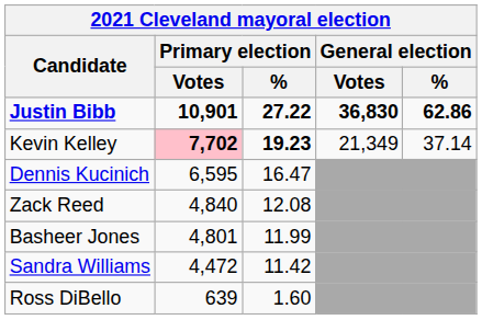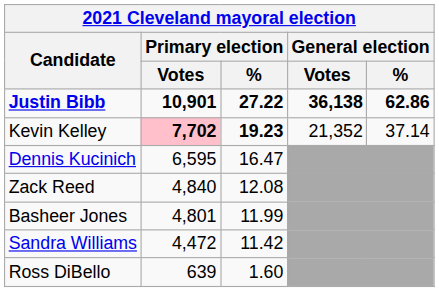Justin Bibb | General election / Votes: 36,830 -> 36,138
Kevin Kelley | General election / Votes: 21,349 -> 21,352
